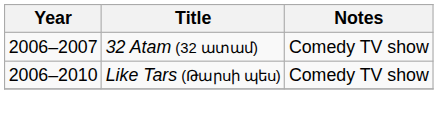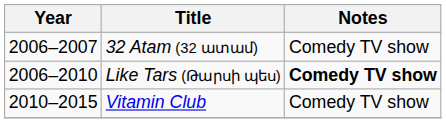Like Tars (Թարսի պես) | Notes: normal -> bold
+ row: 2010–2015 | Vitamin Club | Comedy TV show
